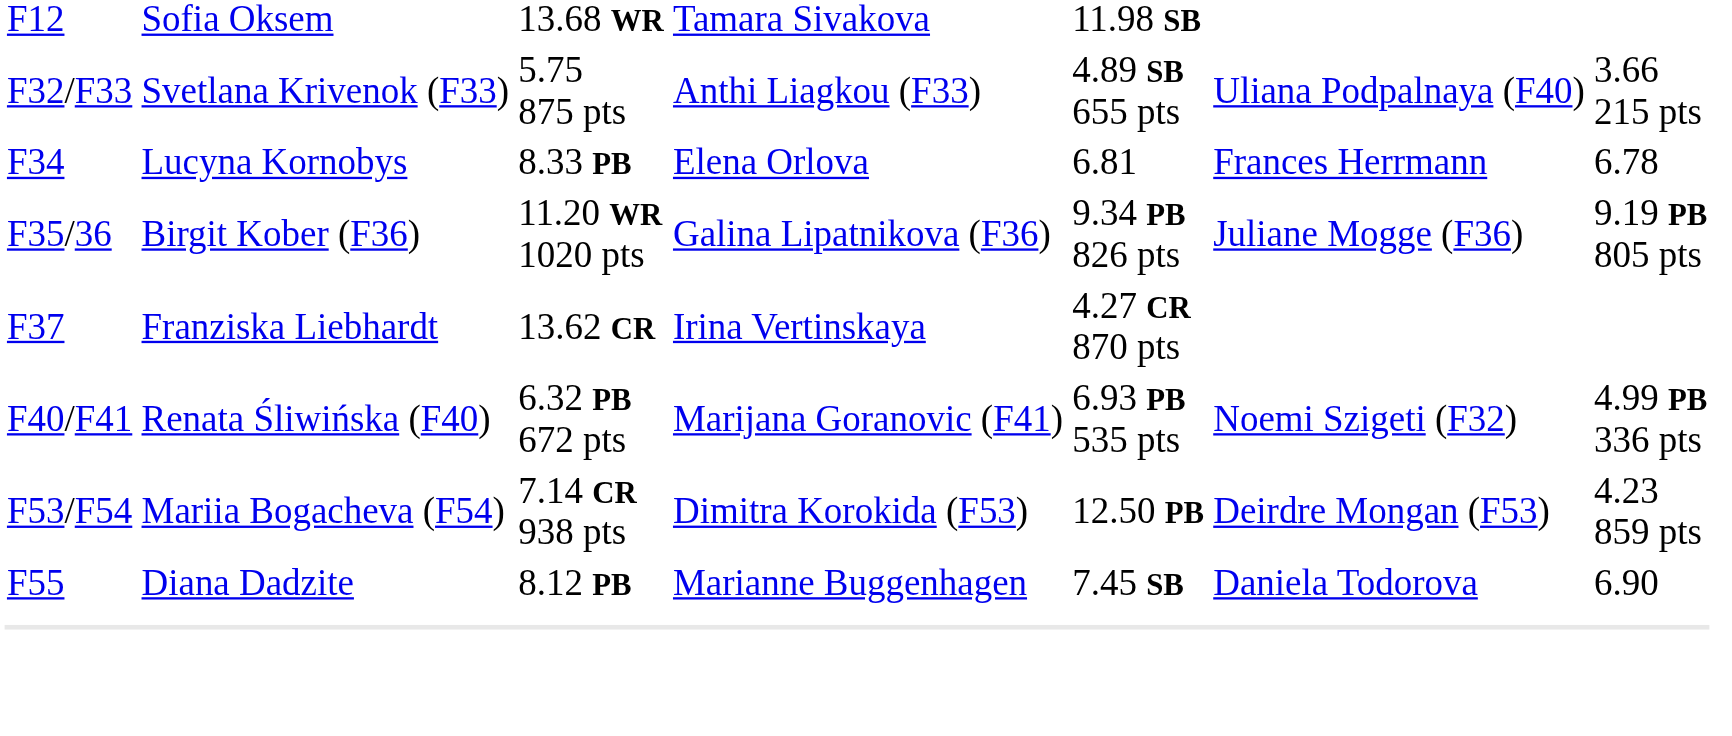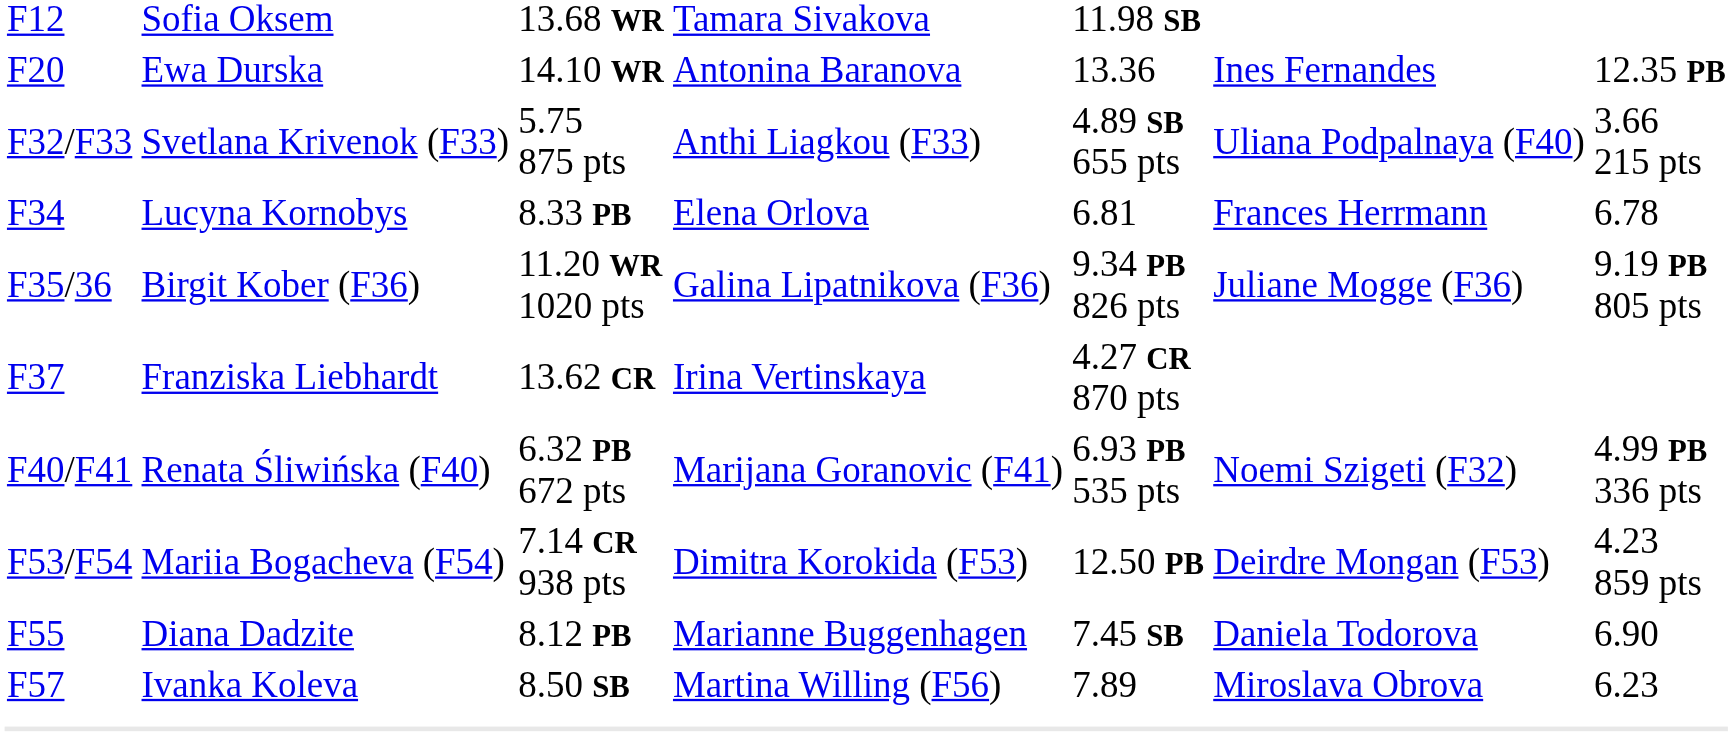+ row: F20 | Ewa Durska | 14.10 WR | Antonina Baranova | 13.36 | Ines Fernandes | 12.35 PB
+ row: F57 | Ivanka Koleva | 8.50 SB | Martina Willing (F56) | 7.89 | Miroslava Obrova | 6.23
